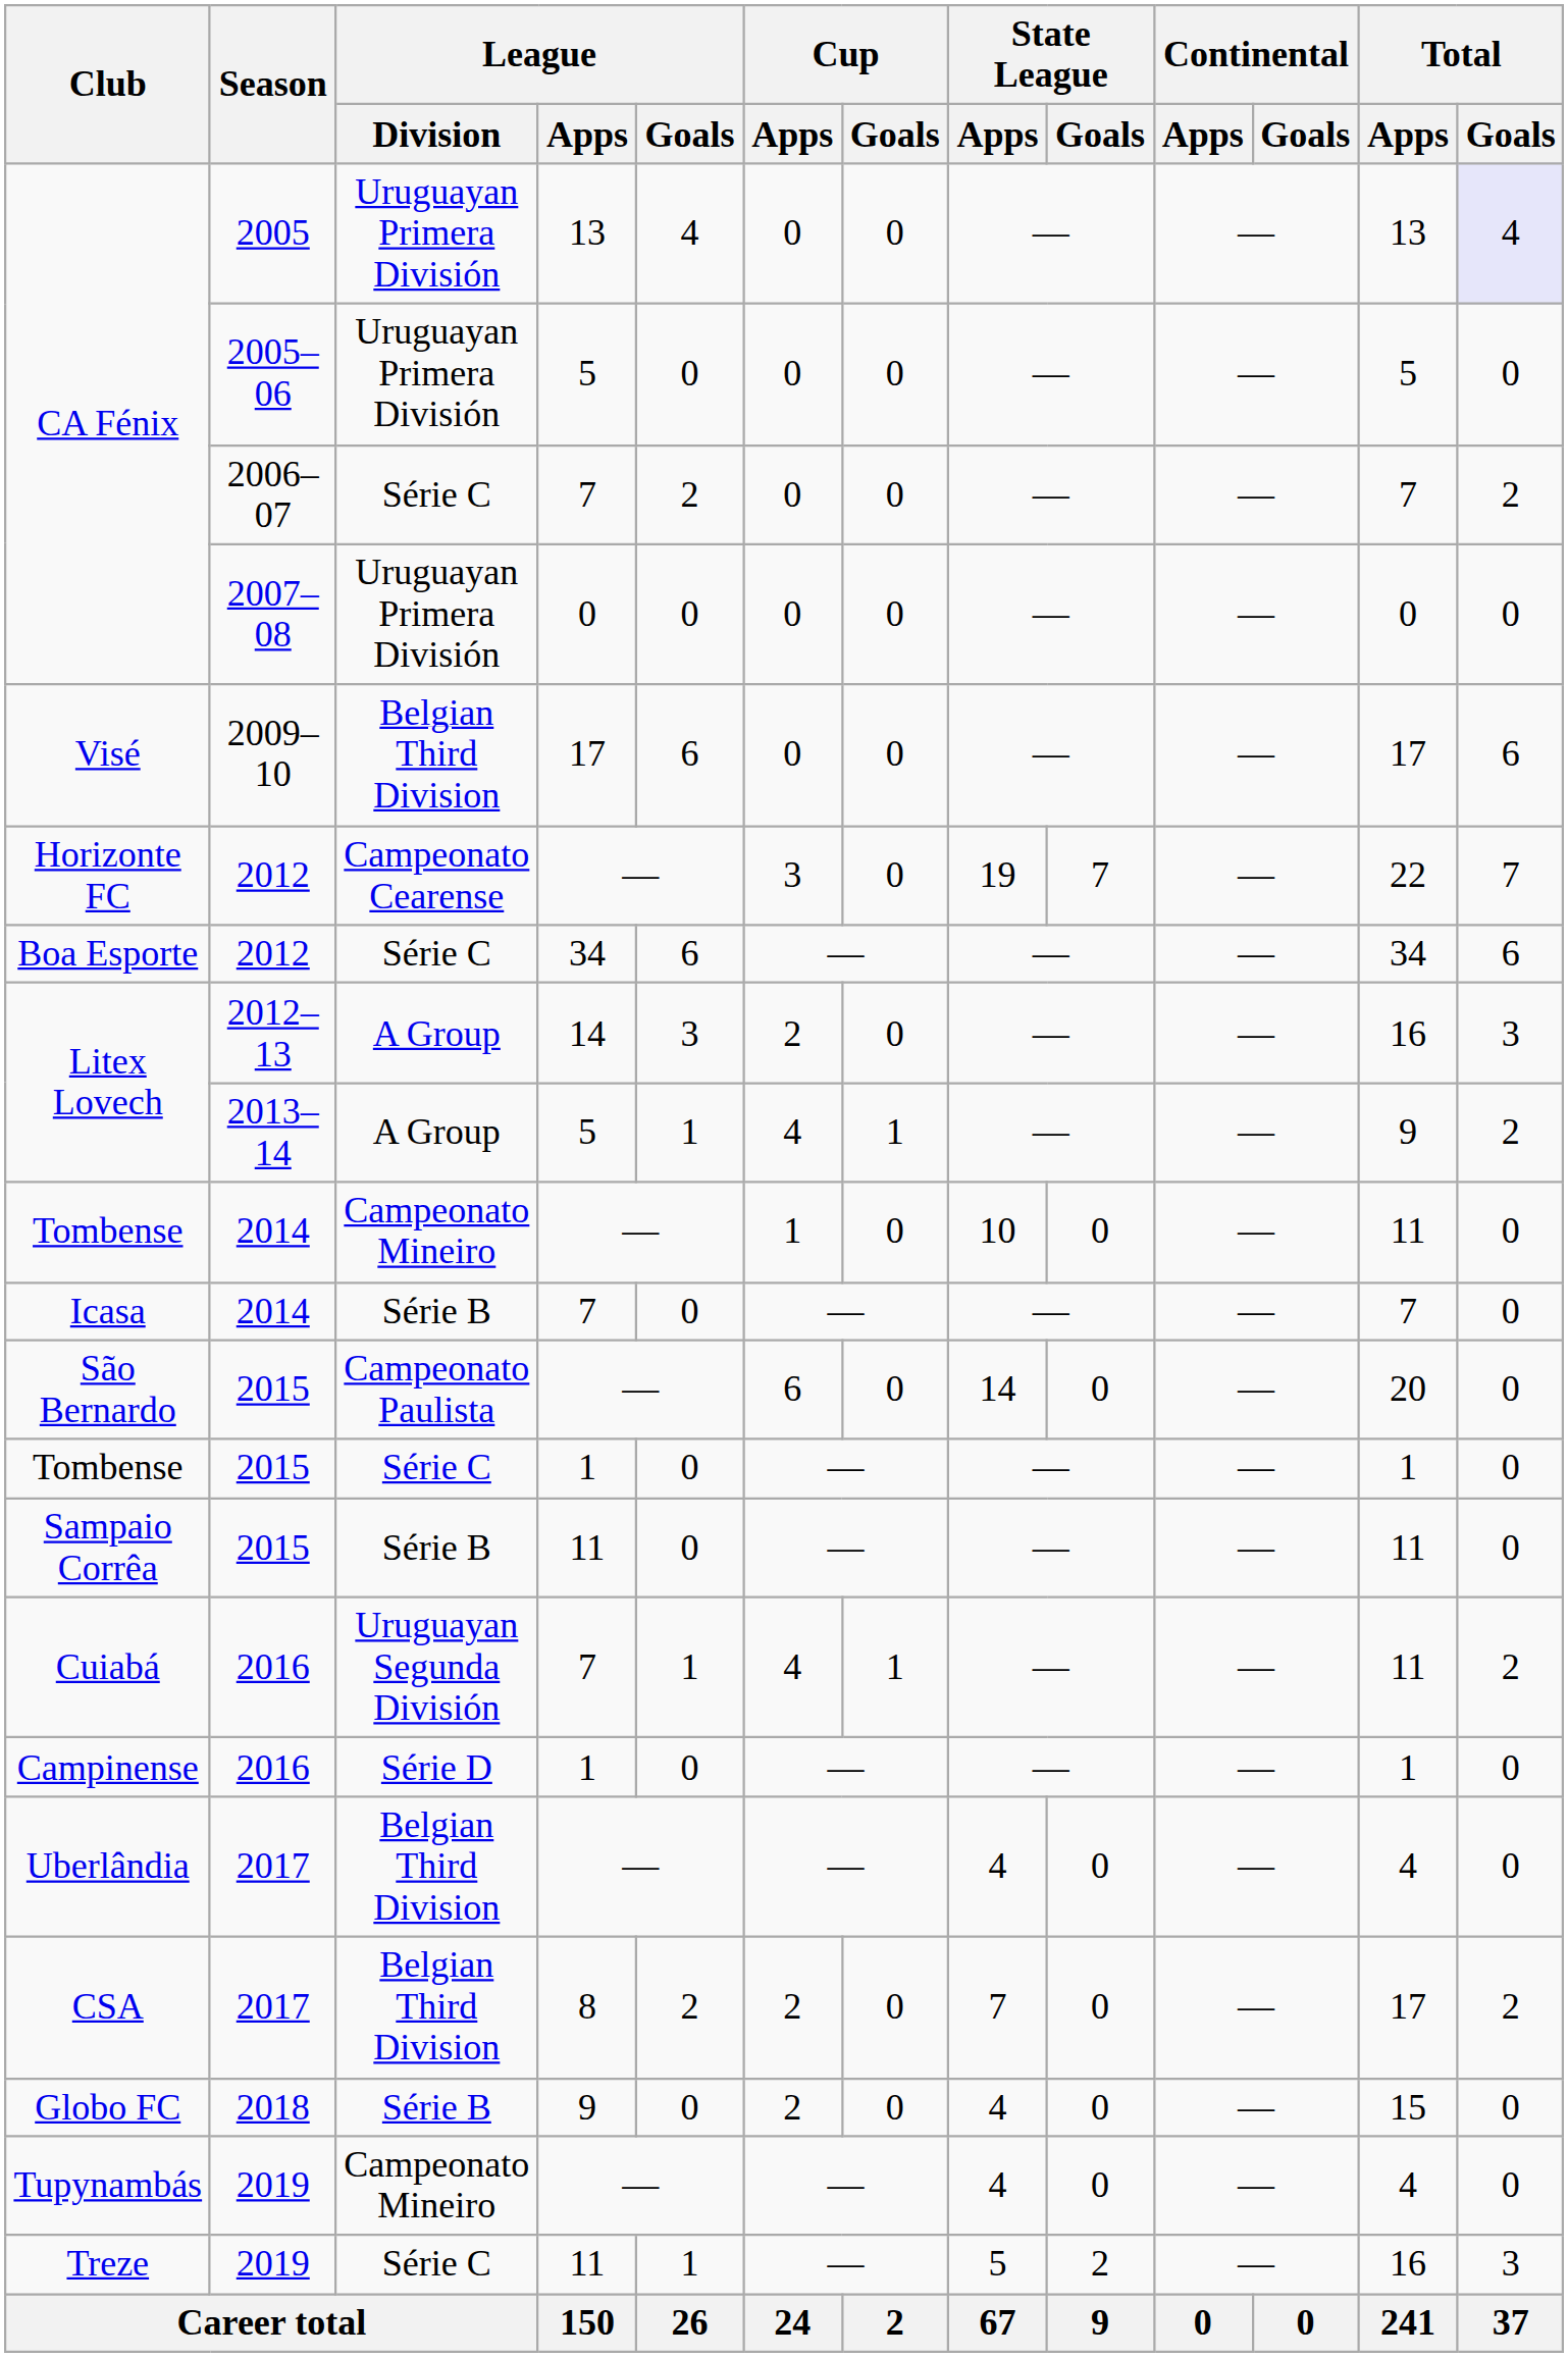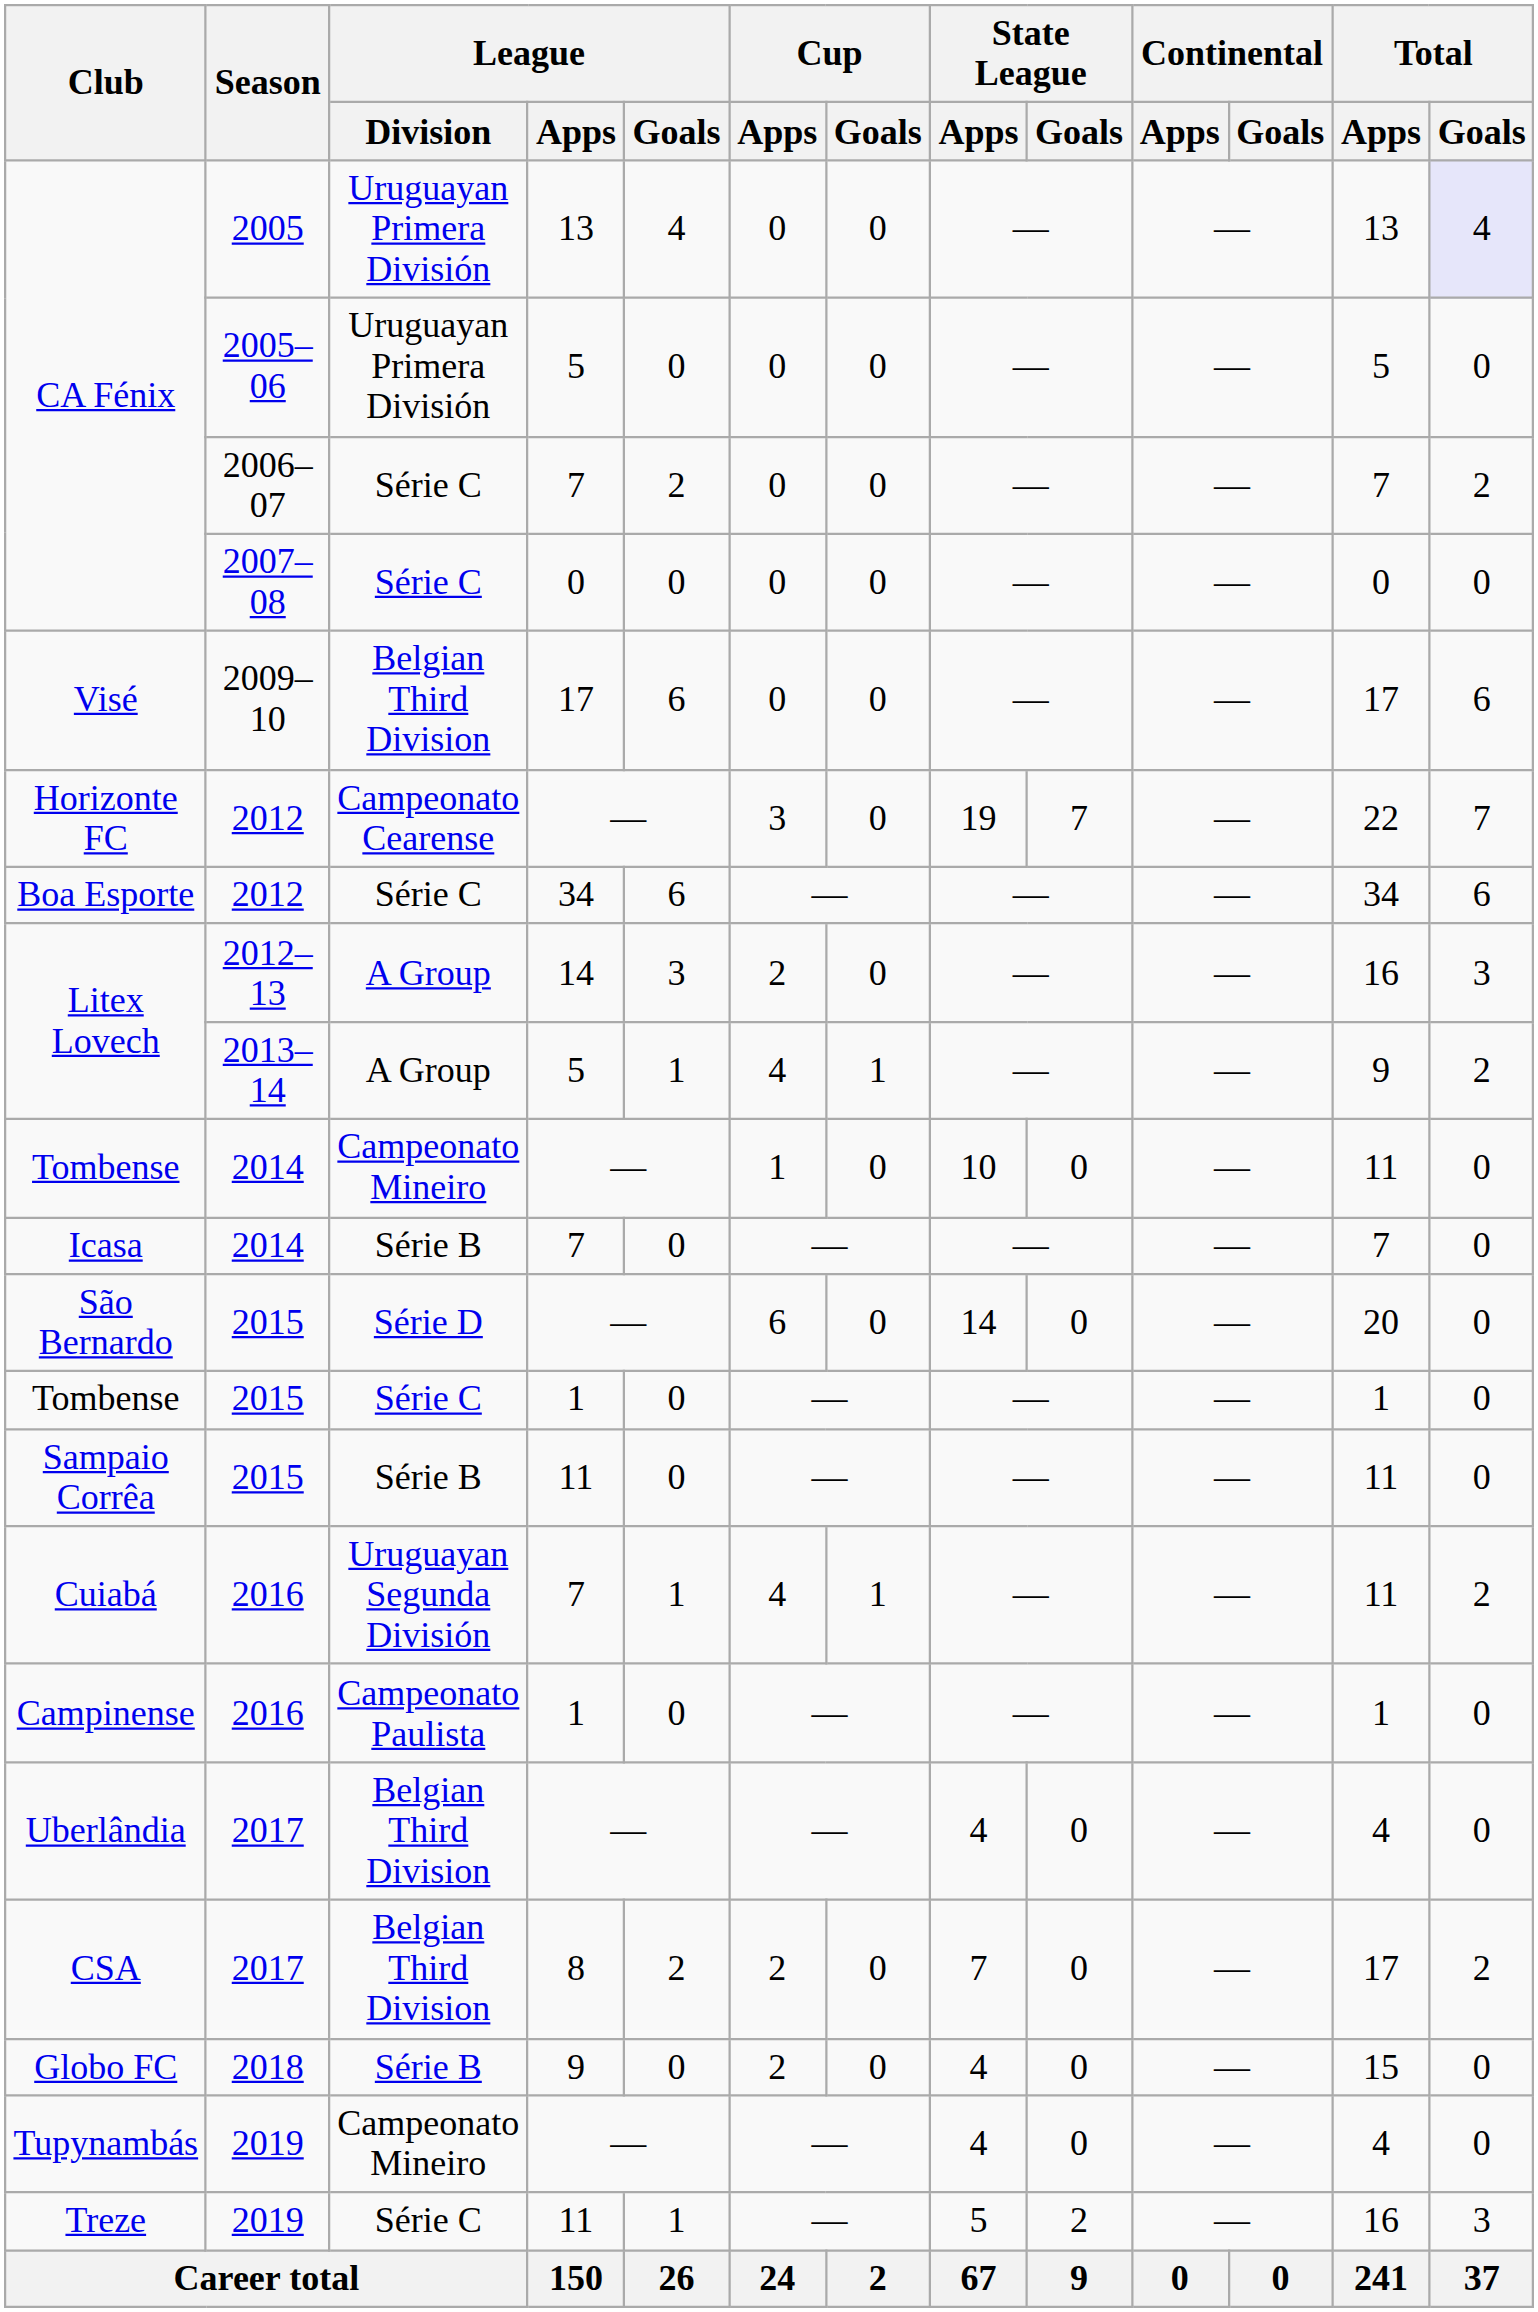CA Fénix / 2007–08 | League / Division: Uruguayan Primera División -> Série C
São Bernardo | League / Division: Campeonato Paulista -> Série D
Campinense | League / Division: Série D -> Campeonato Paulista
